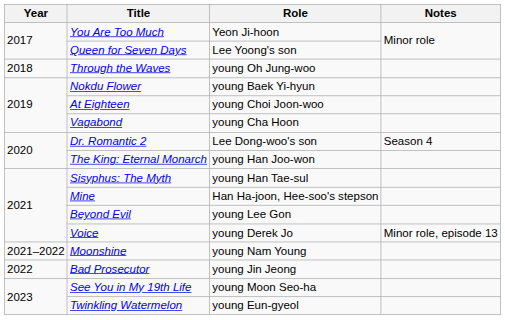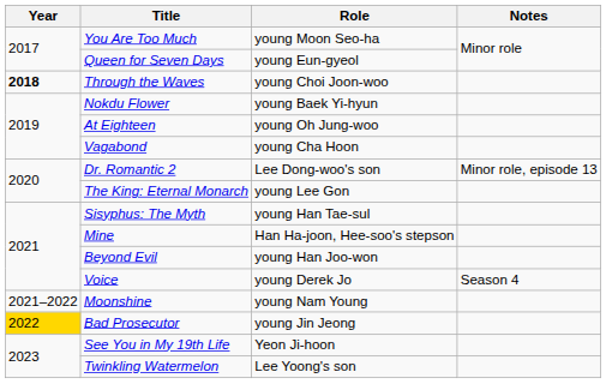You Are Too Much | Role: Yeon Ji-hoon -> young Moon Seo-ha
Queen for Seven Days | Role: Lee Yoong's son -> young Eun-gyeol
Through the Waves | Year: normal -> bold
Through the Waves | Role: young Oh Jung-woo -> young Choi Joon-woo
At Eighteen | Role: young Choi Joon-woo -> young Oh Jung-woo
Dr. Romantic 2 | Notes: Season 4 -> Minor role, episode 13
The King: Eternal Monarch | Role: young Han Joo-won -> young Lee Gon
Beyond Evil | Role: young Lee Gon -> young Han Joo-won
Voice | Notes: Minor role, episode 13 -> Season 4
Bad Prosecutor | Year: no background -> gold background
See You in My 19th Life | Role: young Moon Seo-ha -> Yeon Ji-hoon
Twinkling Watermelon | Role: young Eun-gyeol -> Lee Yoong's son
